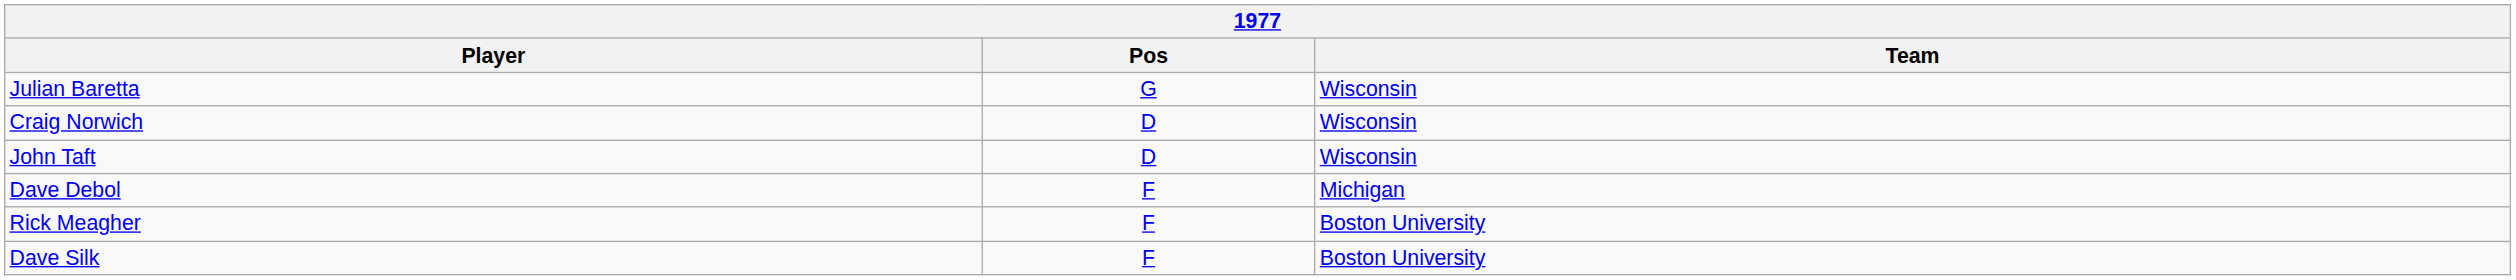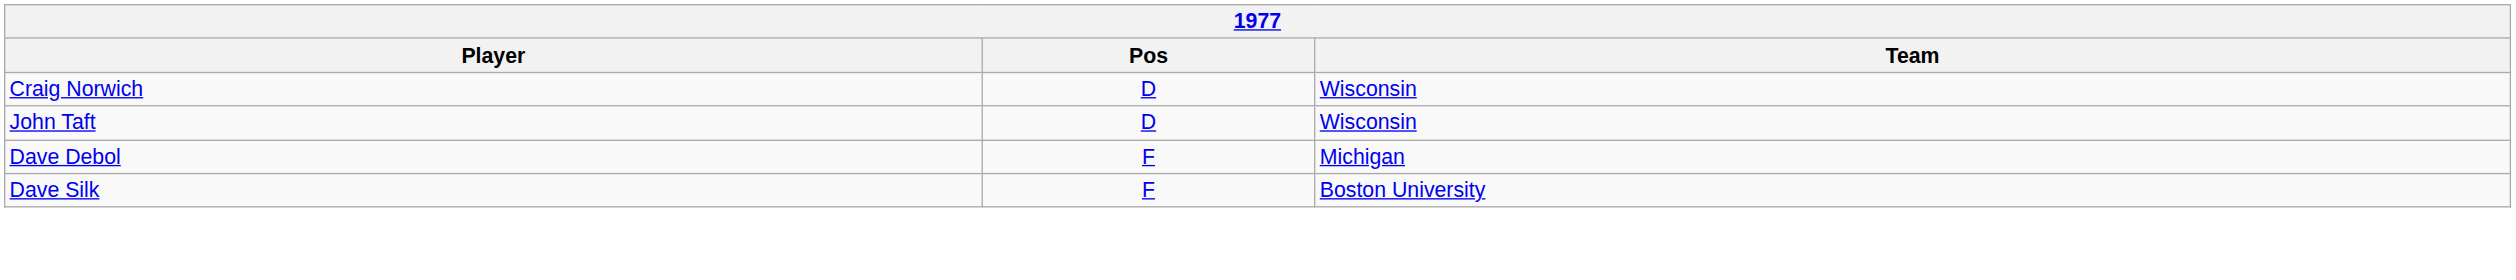- row: Julian Baretta | G | Wisconsin
- row: Rick Meagher | F | Boston University
